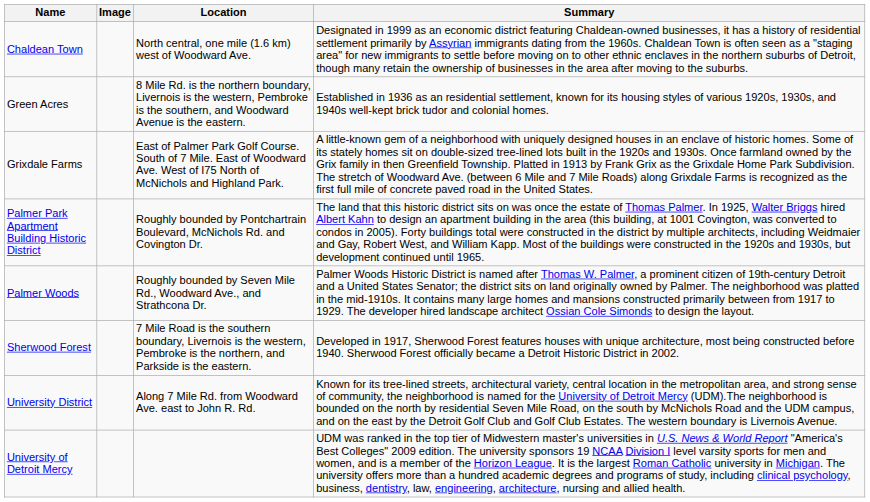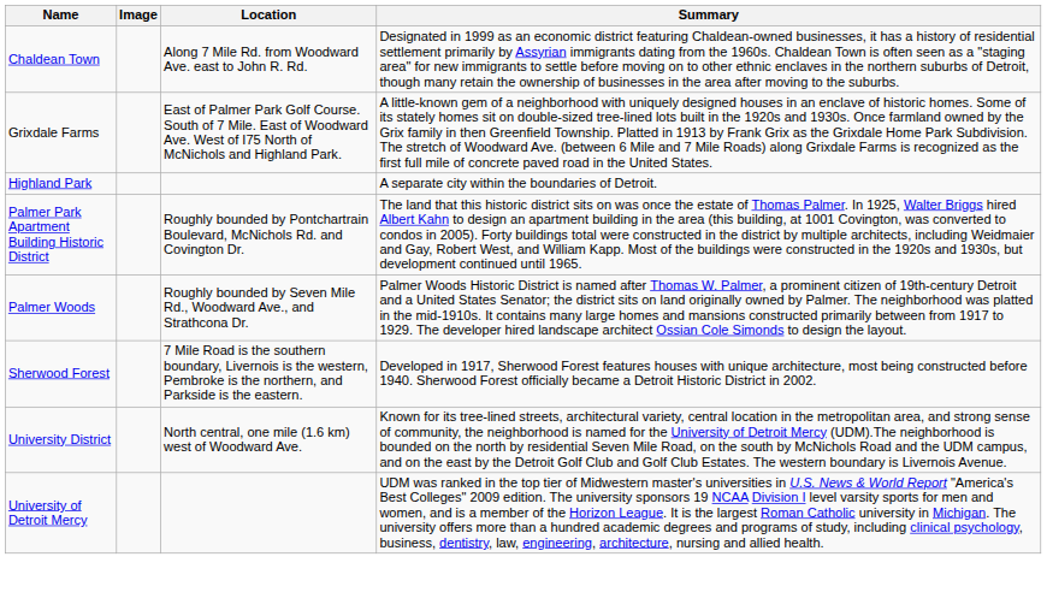Chaldean Town | Location: North central, one mile (1.6 km) west of Woodward Ave. -> Along 7 Mile Rd. from Woodward Ave. east to John R. Rd.
- row: Green Acres | 8 Mile Rd. is the northern boundary, Livernois is the western, Pembroke is the southern, and Woodward Avenue is the eastern. | Established in 1936 as an residential settlement, known for its housing styles of various 1920s, 1930s, and 1940s well-kept brick tudor and colonial homes.
+ row: Highland Park | A separate city within the boundaries of Detroit.
University District | Location: Along 7 Mile Rd. from Woodward Ave. east to John R. Rd. -> North central, one mile (1.6 km) west of Woodward Ave.
